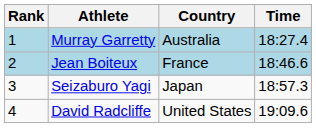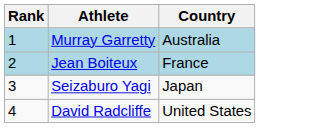- column: Time | 18:27.4 | 18:46.6 | 18:57.3 | 19:09.6
